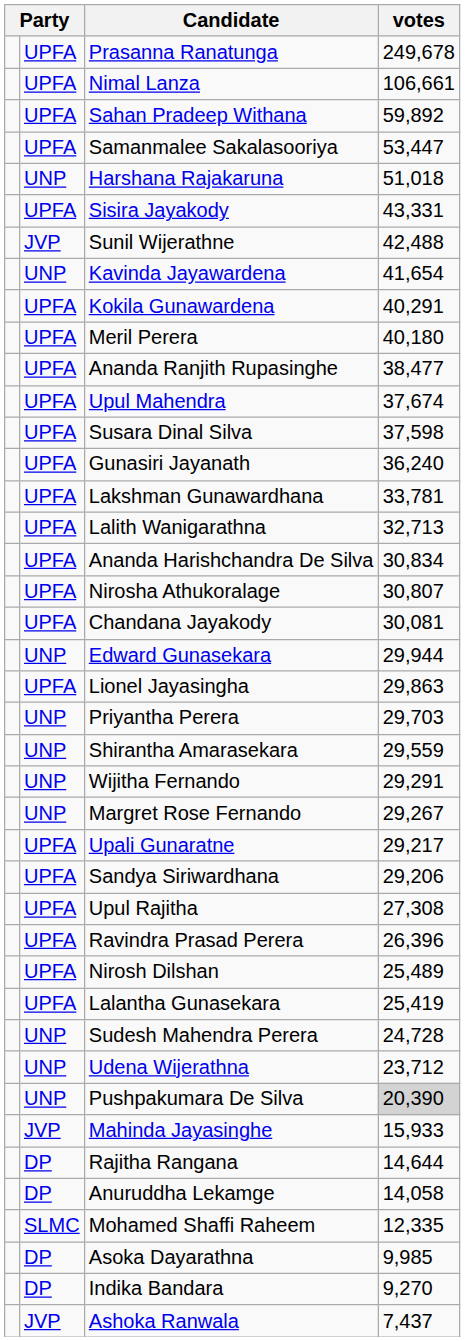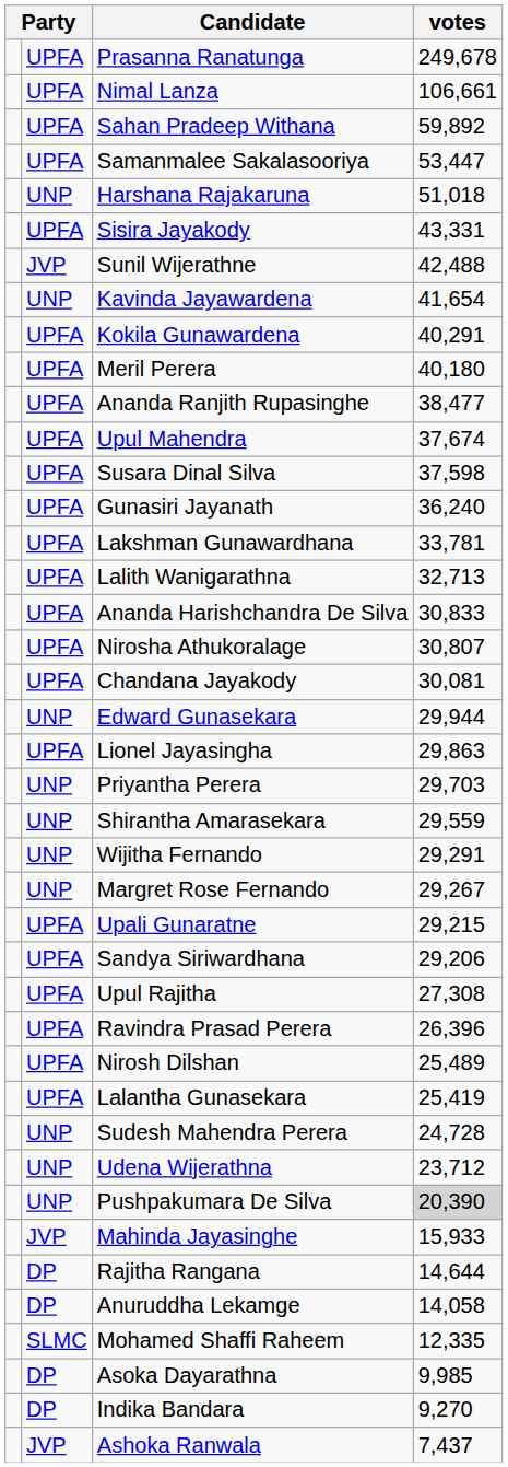Ananda Harishchandra De Silva | votes: 30,834 -> 30,833
Upali Gunaratne | votes: 29,217 -> 29,215
